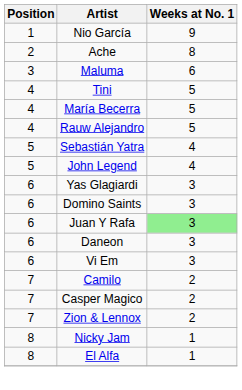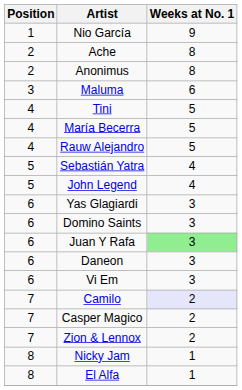+ row: 2 | Anonimus | 8
Camilo | Weeks at No. 1: no background -> lavender background
